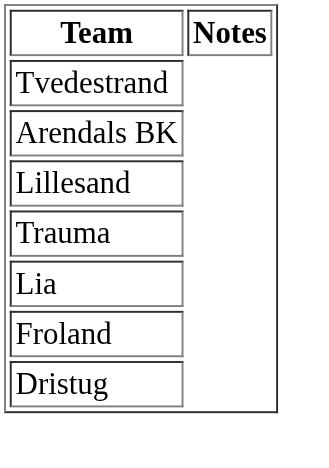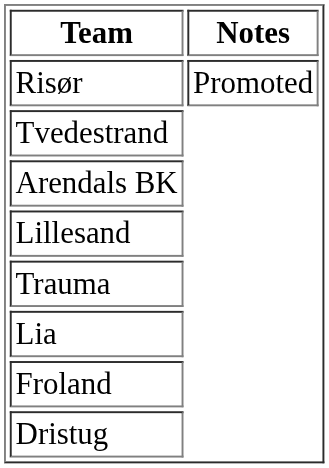+ row: Risør | Promoted
